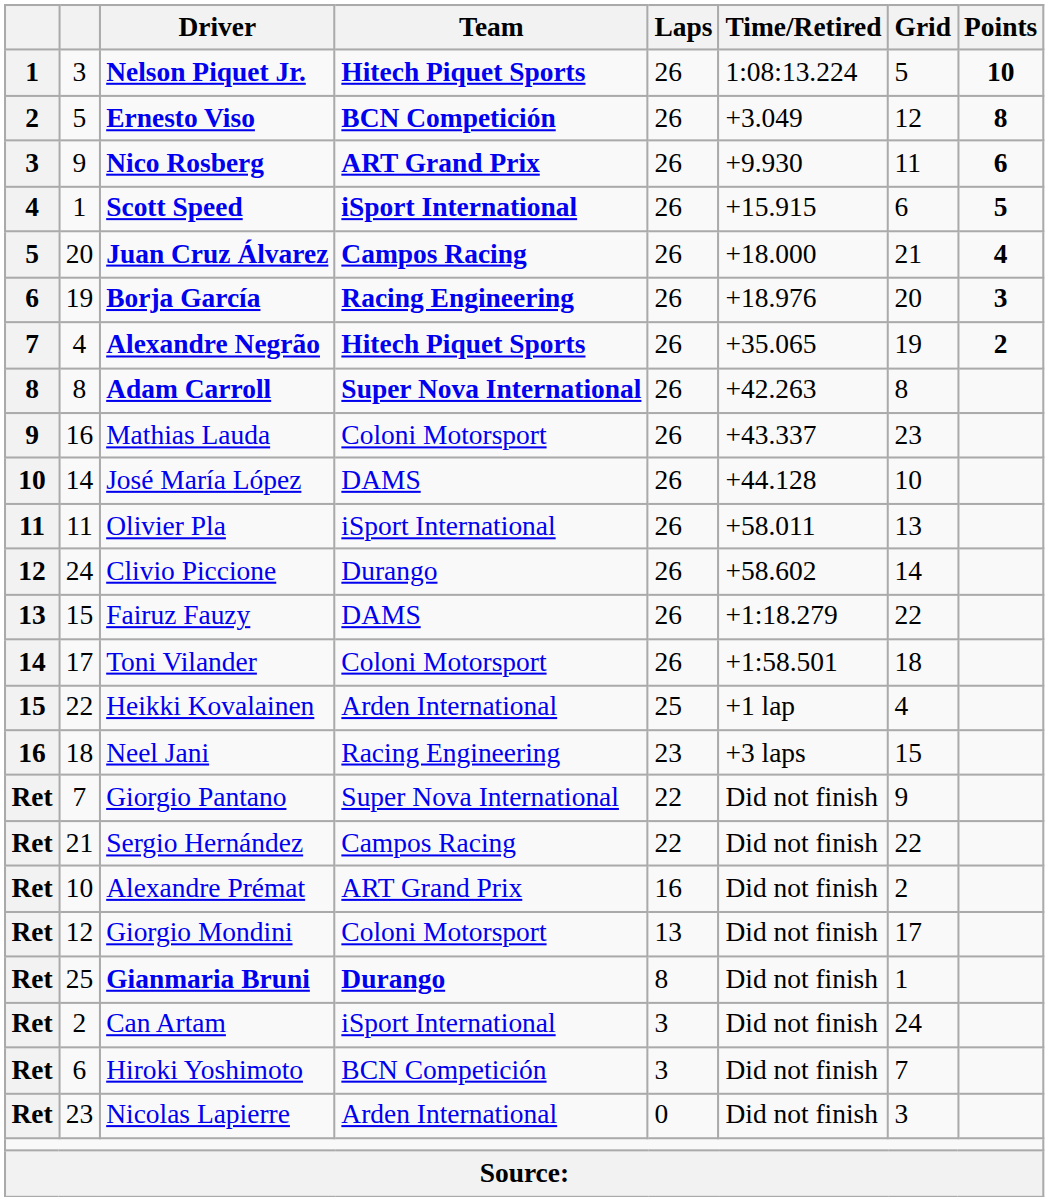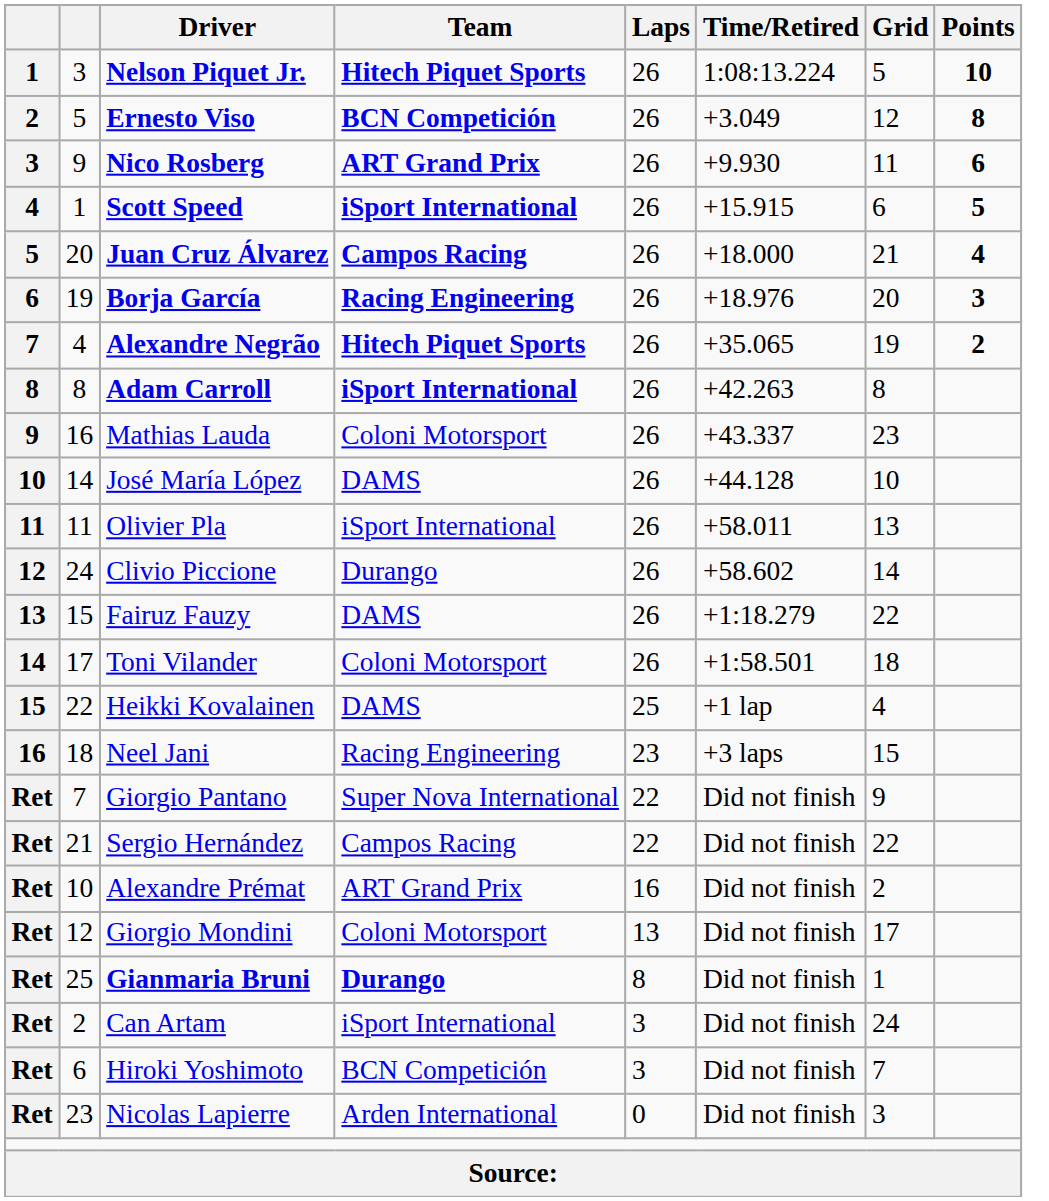Adam Carroll | Team: Super Nova International -> iSport International
Heikki Kovalainen | Team: Arden International -> DAMS
